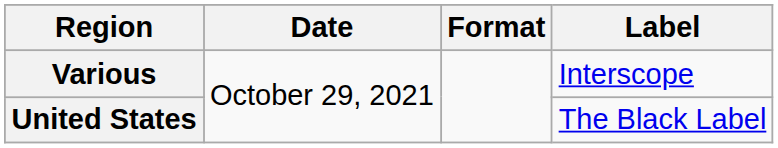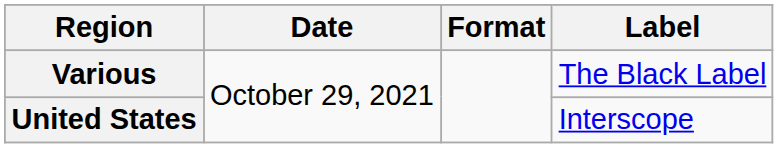Various | Label: Interscope -> The Black Label
United States | Label: The Black Label -> Interscope
